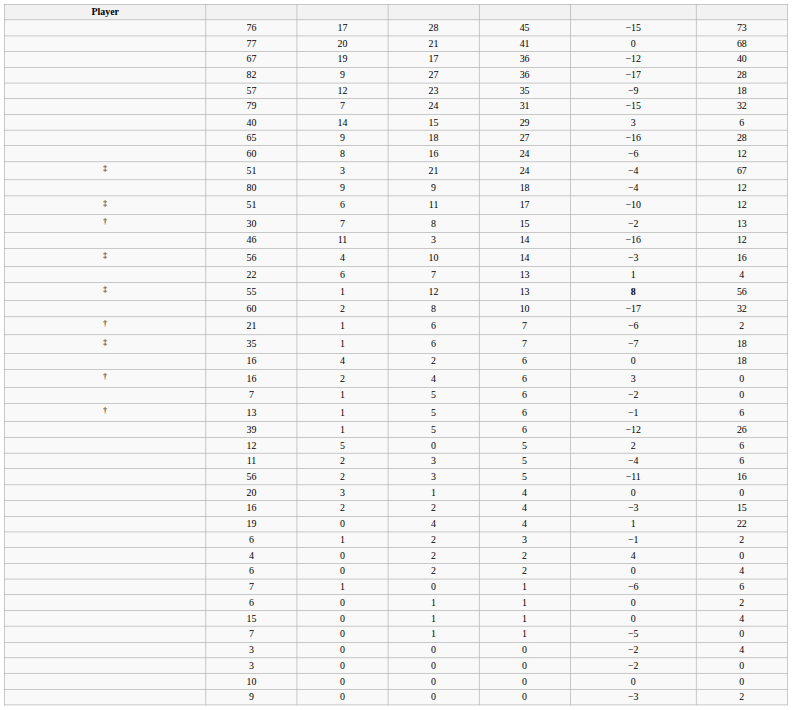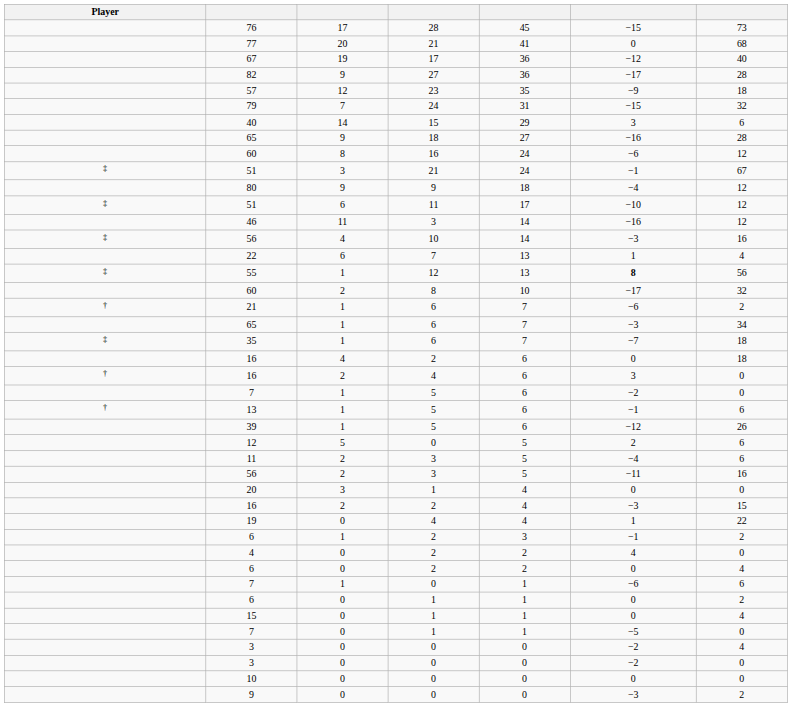51 / 21 | column 6: −4 -> −1
- row: † | 30 | 7 | 8 | 15 | −2 | 13
+ row: 65 | 1 | 6 | 7 | −3 | 34
